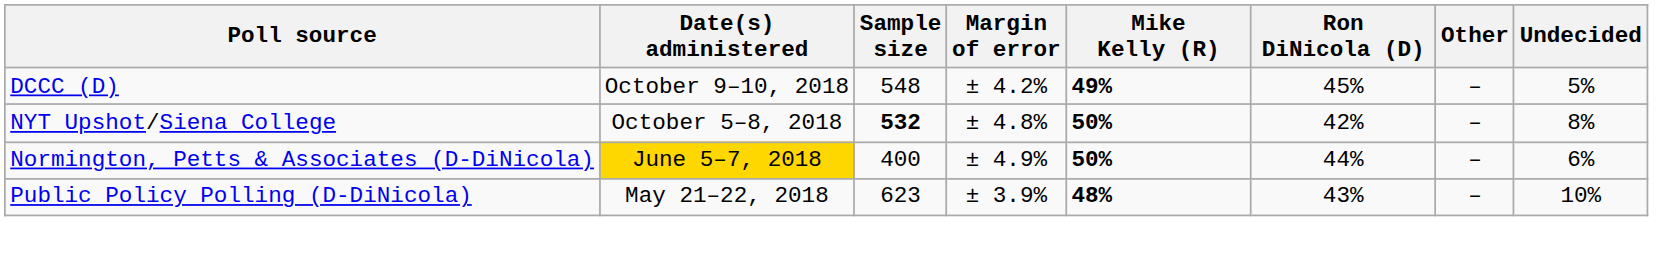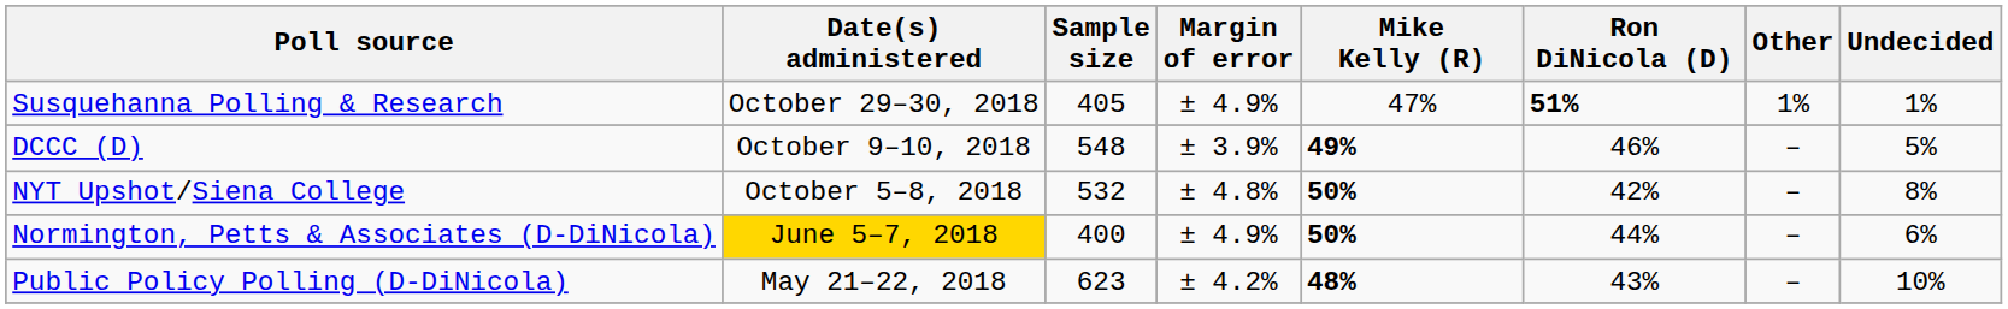+ row: Susquehanna Polling & Research | October 29–30, 2018 | 405 | ± 4.9% | 47% | 51% | 1% | 1%
DCCC (D) | Margin of error: ± 4.2% -> ± 3.9%
DCCC (D) | Ron DiNicola (D): 45% -> 46%
NYT Upshot/Siena College | Sample size: bold -> normal
Public Policy Polling (D-DiNicola) | Margin of error: ± 3.9% -> ± 4.2%
